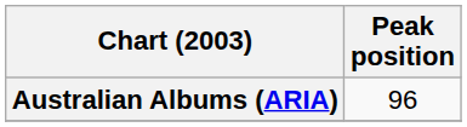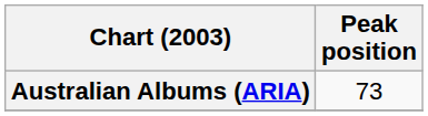Australian Albums (ARIA) | Peak position: 96 -> 73
